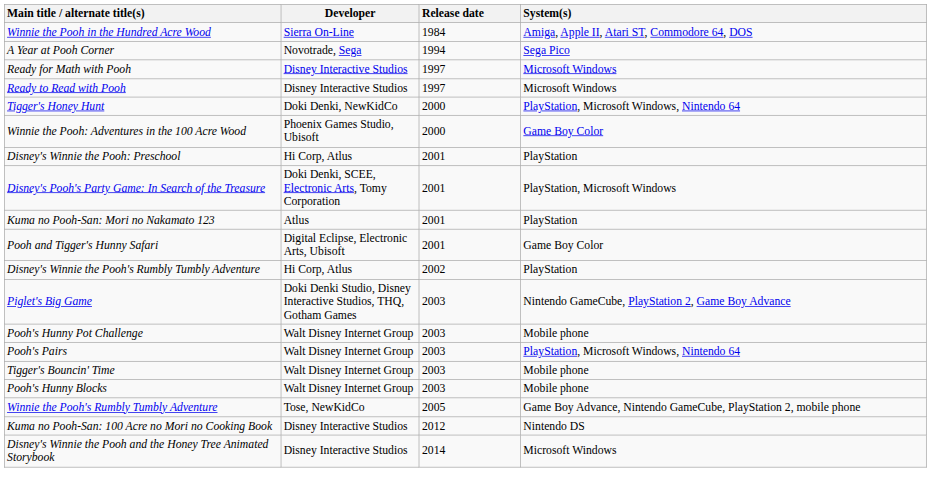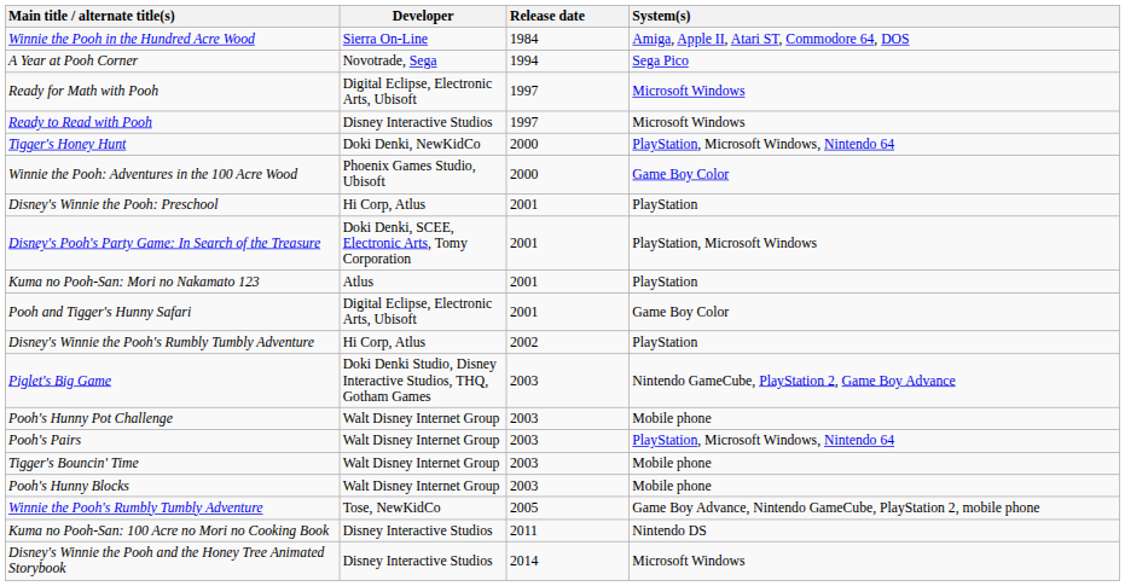Ready for Math with Pooh | Developer: Disney Interactive Studios -> Digital Eclipse, Electronic Arts, Ubisoft
Kuma no Pooh-San: 100 Acre no Mori no Cooking Book | Release date: 2012 -> 2011
